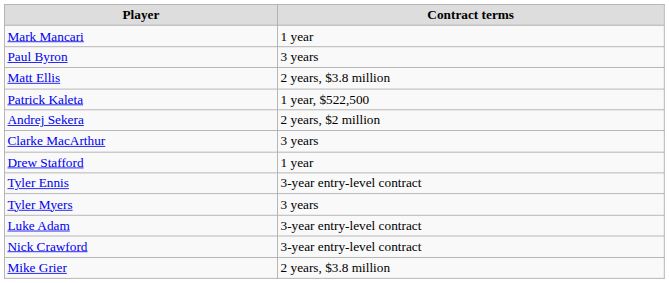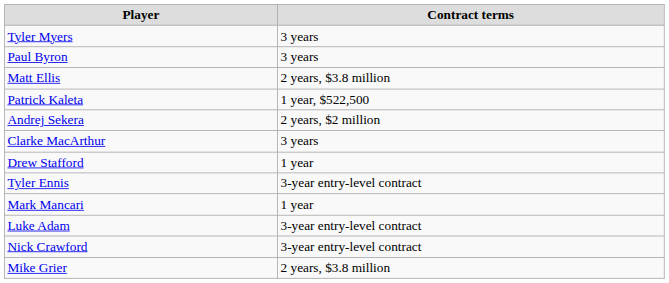rows swapped: Tyler Myers <-> Mark Mancari
